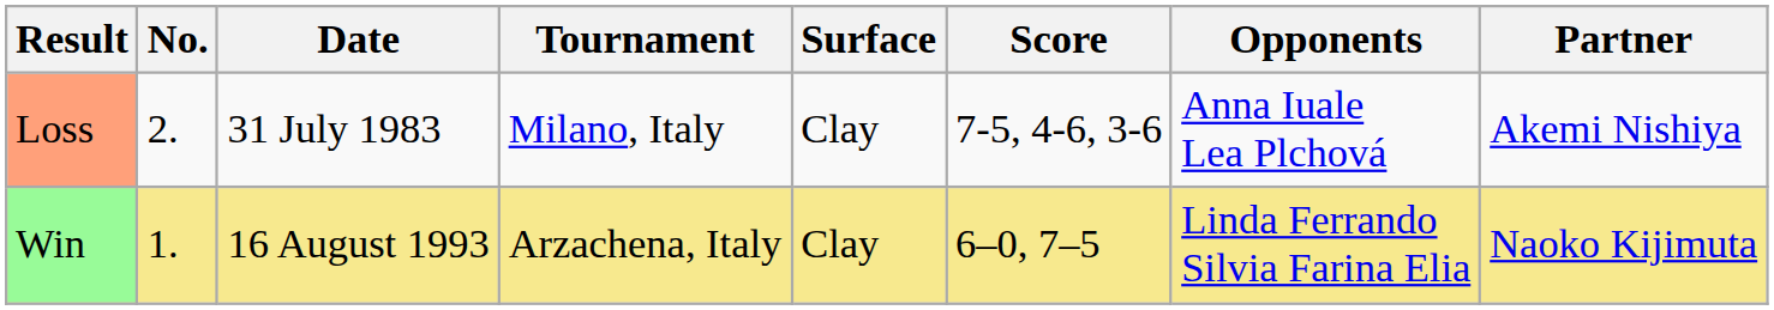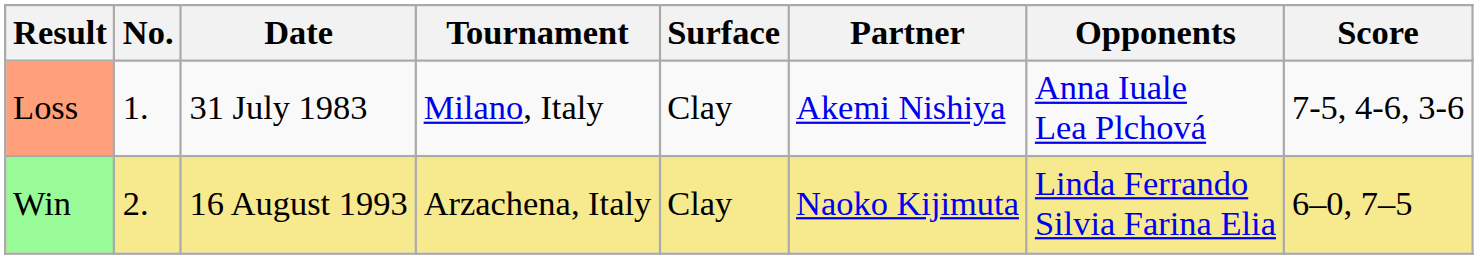columns swapped: Partner <-> Score
Loss | No.: 2. -> 1.
Win | No.: 1. -> 2.
